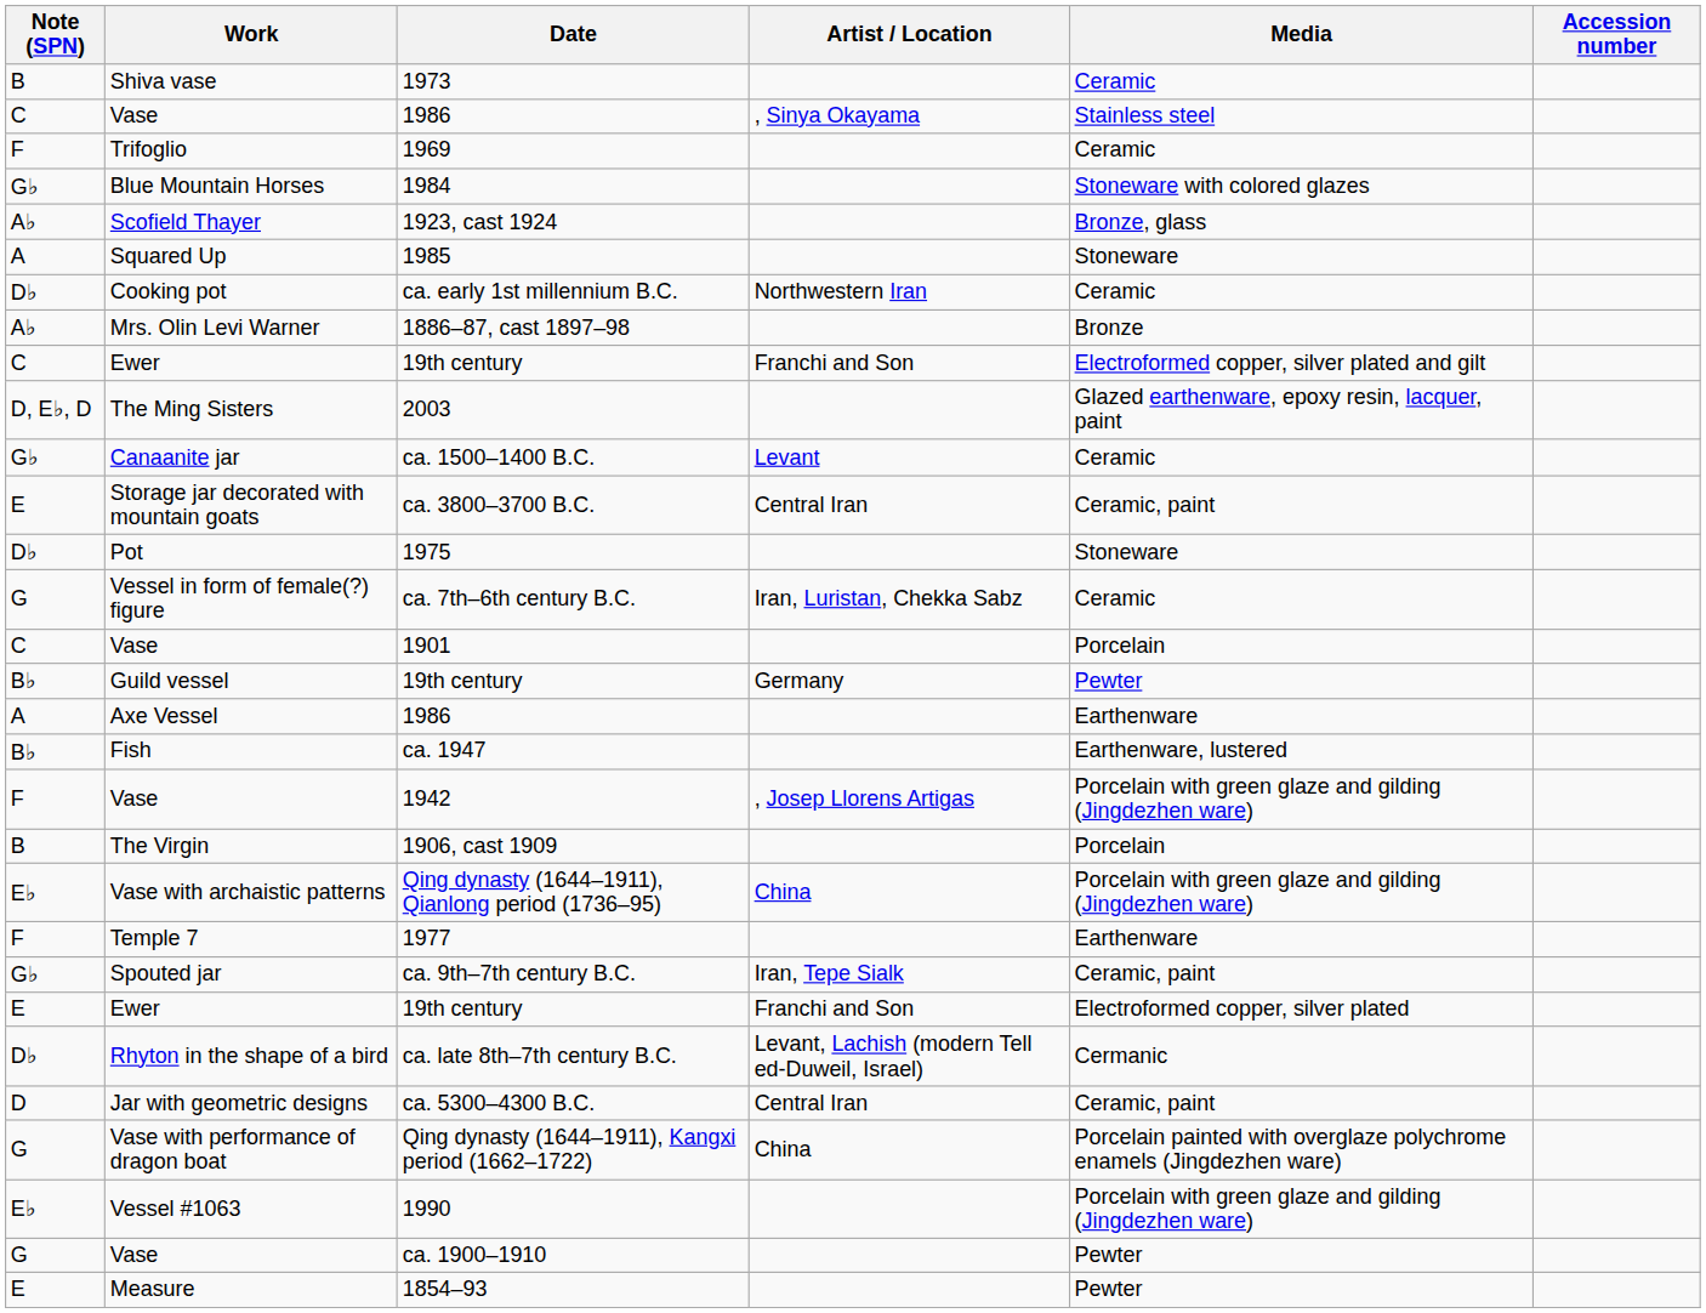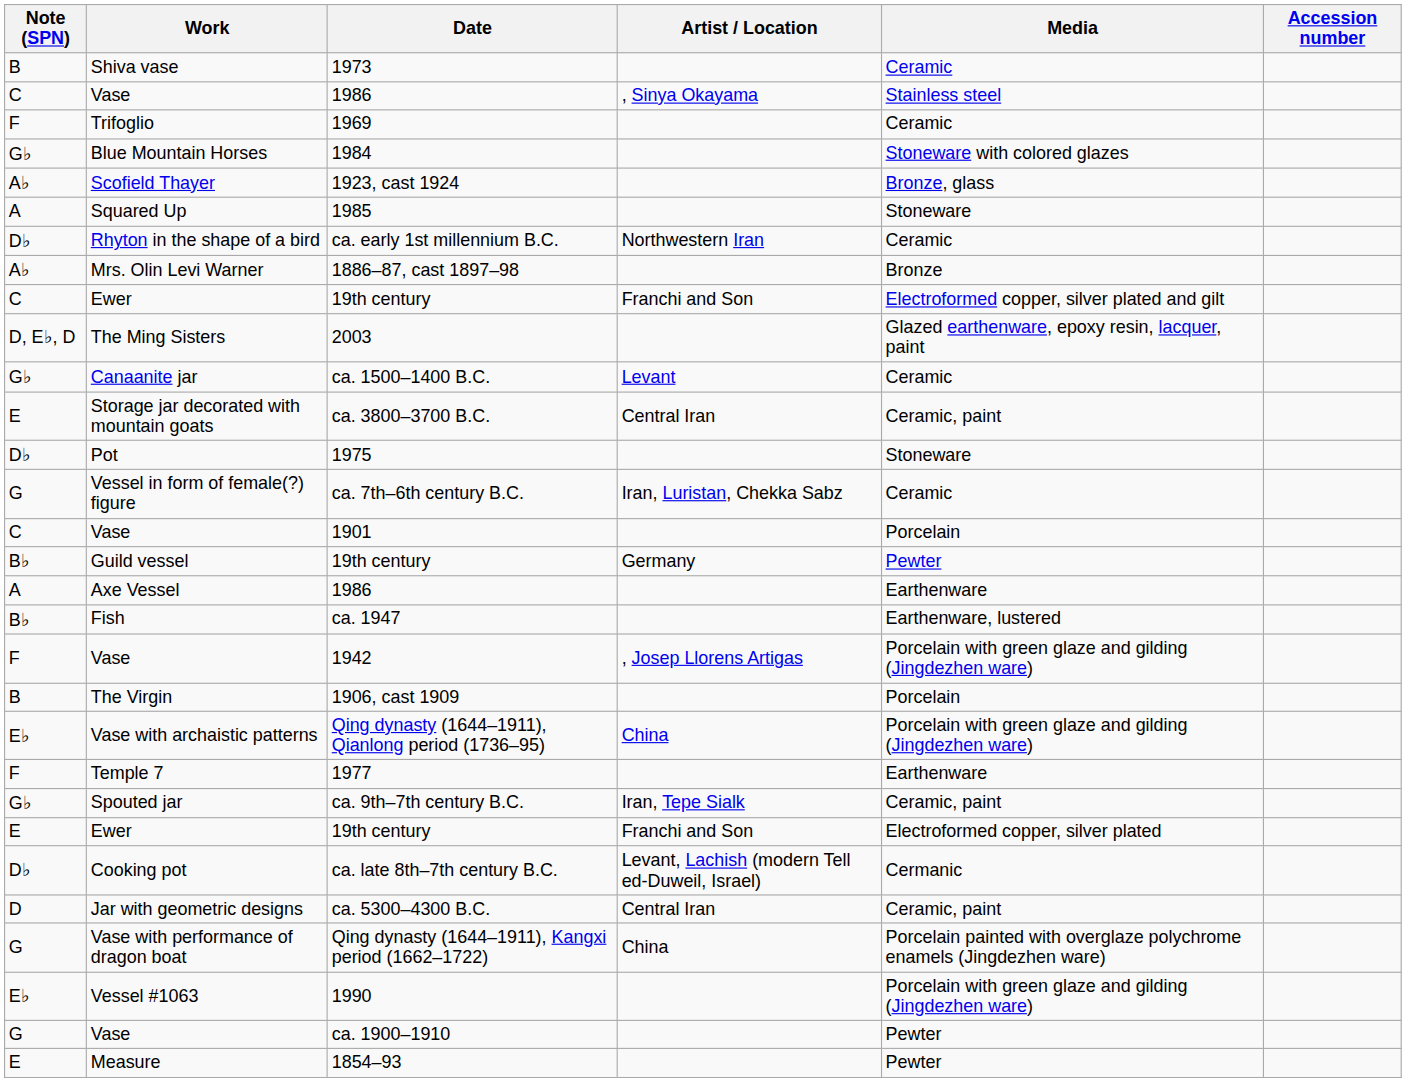ca. early 1st millennium B.C. | Work: Cooking pot -> Rhyton in the shape of a bird
ca. late 8th–7th century B.C. | Work: Rhyton in the shape of a bird -> Cooking pot
